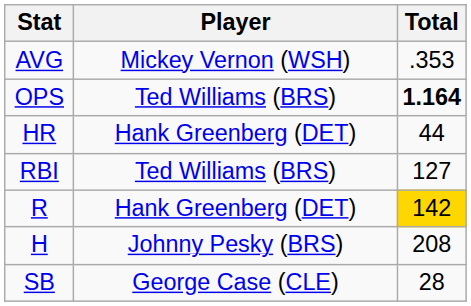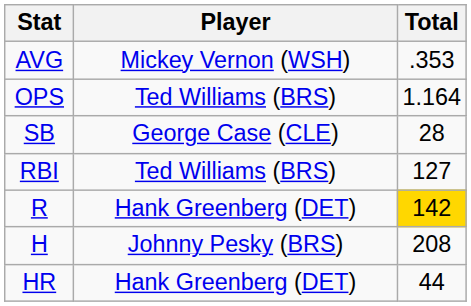OPS | Total: bold -> normal
rows swapped: HR <-> SB
